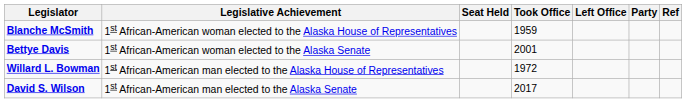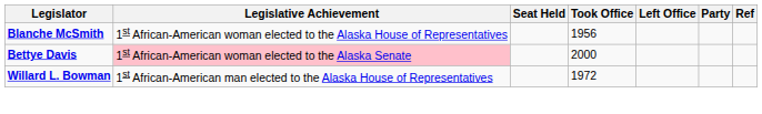Blanche McSmith | Took Office: 1959 -> 1956
Bettye Davis | Legislative Achievement: no background -> pink background
Bettye Davis | Took Office: 2001 -> 2000
- row: David S. Wilson | 1st African-American man elected to the Alaska Senate | 2017
